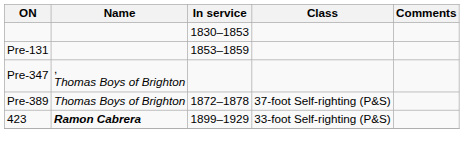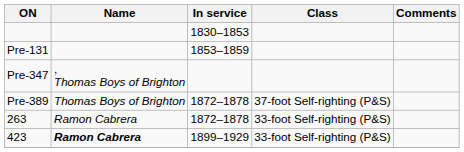+ row: 263 | Ramon Cabrera | 1872–1878 | 33-foot Self-righting (P&S)
